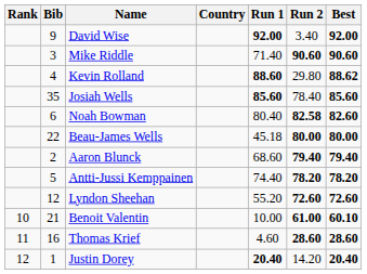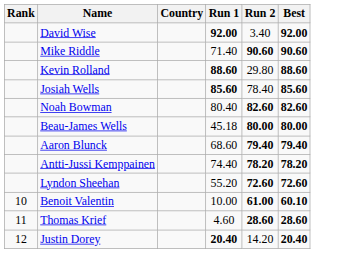- column: Bib | 9 | 3 | 4 | 35 | 6 | 22 | 2 | 5 | 12 | 21 | 16 | 1
Kevin Rolland | Best: 88.62 -> 88.60
Noah Bowman | Run 2: 82.58 -> 82.60
